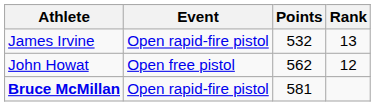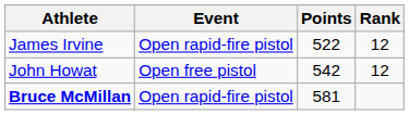James Irvine | Points: 532 -> 522
James Irvine | Rank: 13 -> 12
John Howat | Points: 562 -> 542
